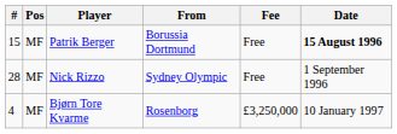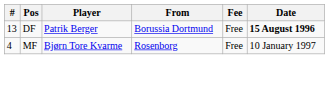Patrik Berger | #: 15 -> 13
Patrik Berger | Pos: MF -> DF
- row: 28 | MF | Nick Rizzo | Sydney Olympic | Free | 1 September 1996
Bjørn Tore Kvarme | Fee: £3,250,000 -> Free
